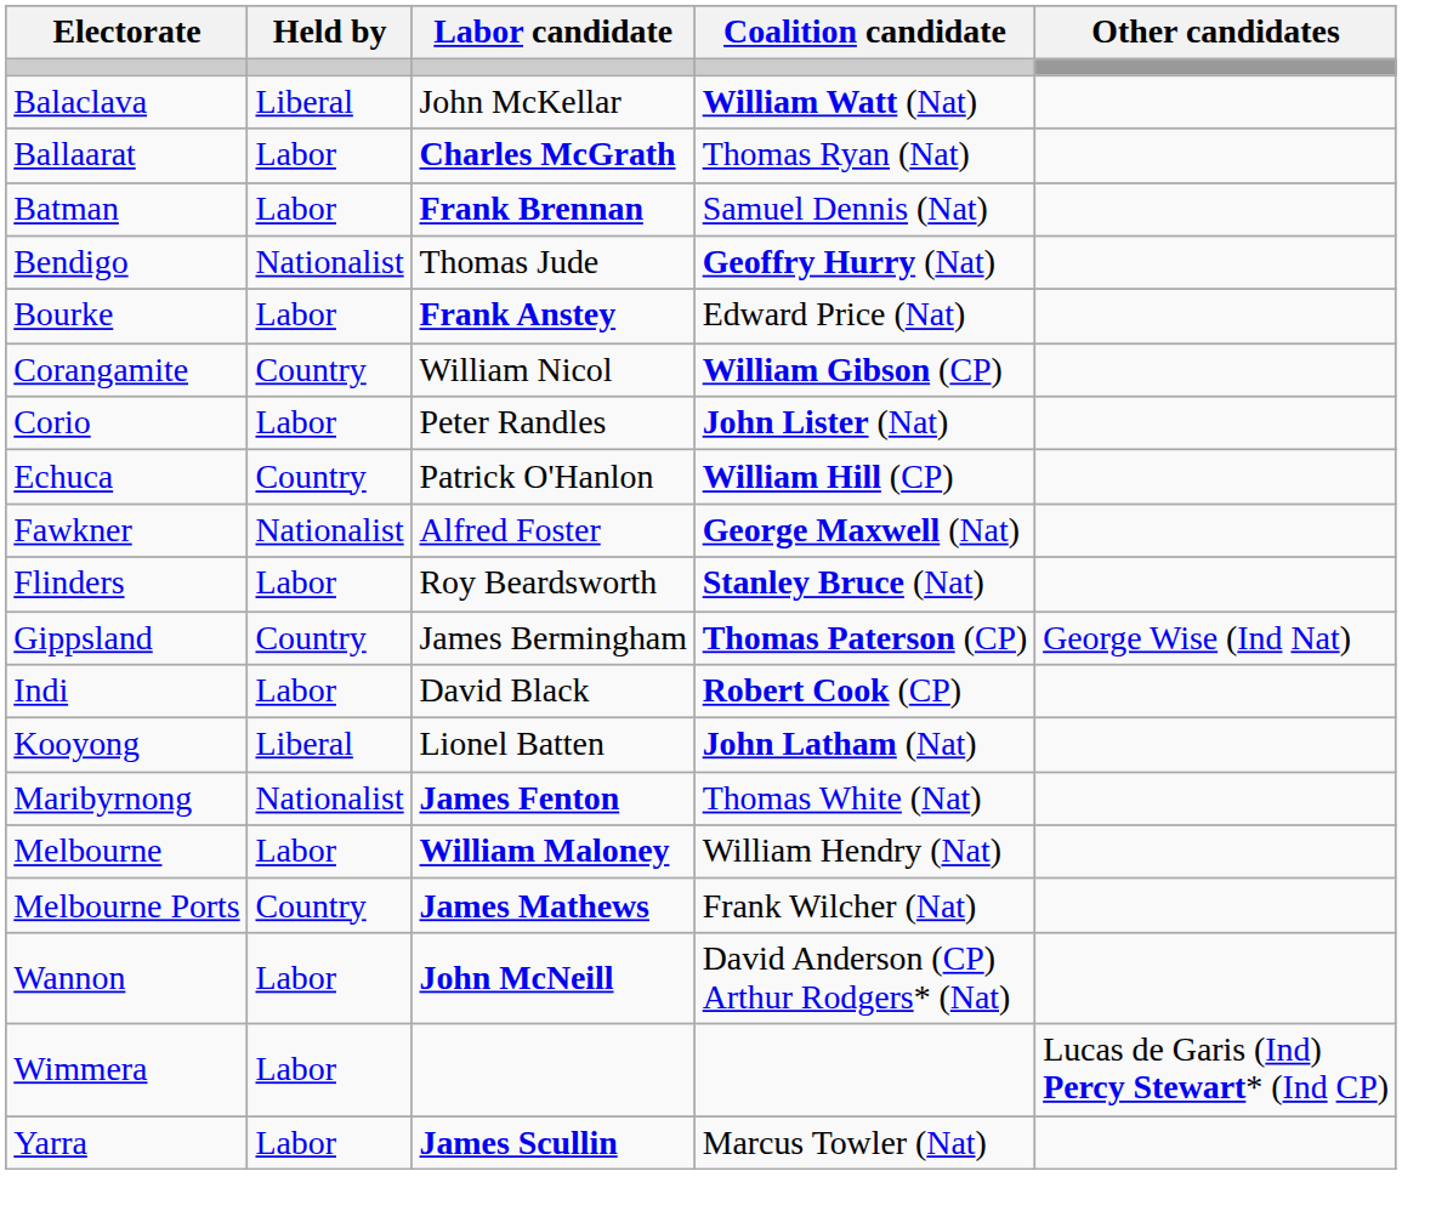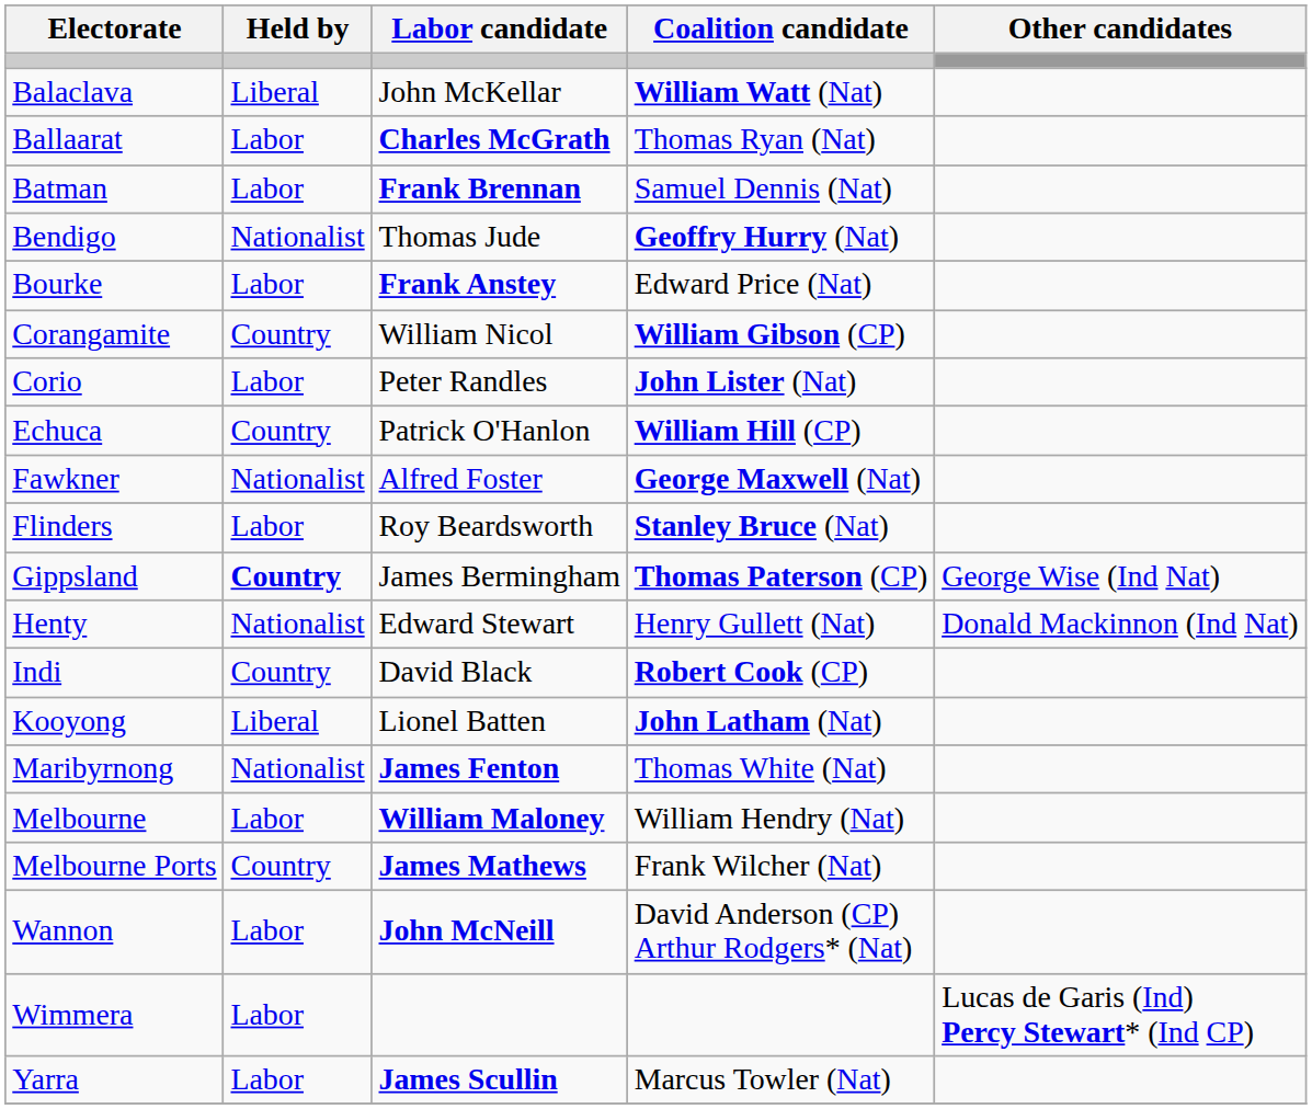Gippsland | Held by: normal -> bold
+ row: Henty | Nationalist | Edward Stewart | Henry Gullett (Nat) | Donald Mackinnon (Ind Nat)
Indi | Held by: Labor -> Country
